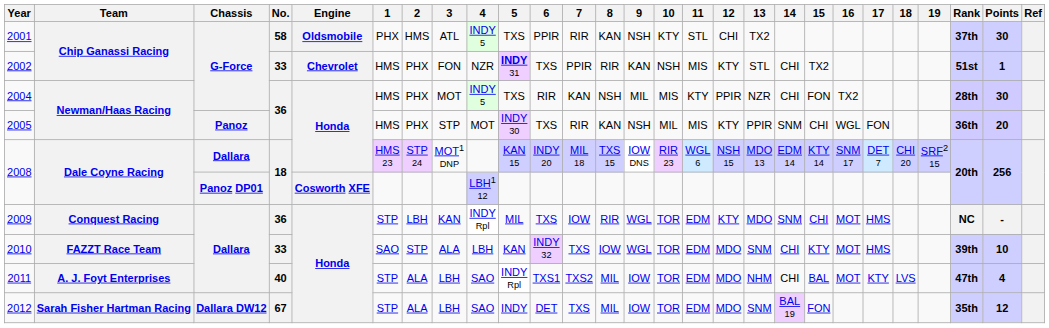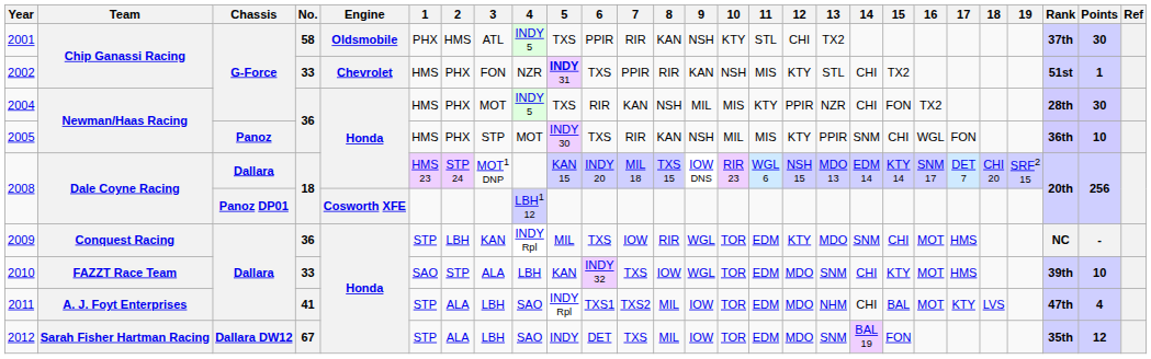2005 | Points: 20 -> 10
2011 | No.: 40 -> 41
